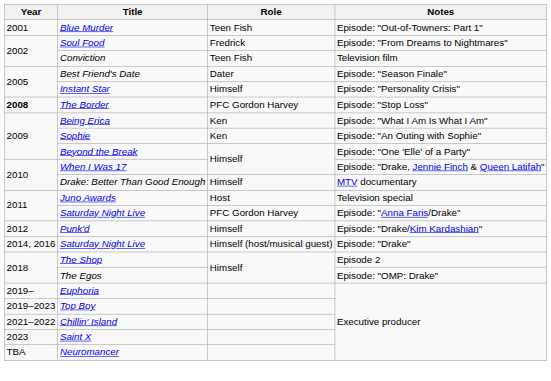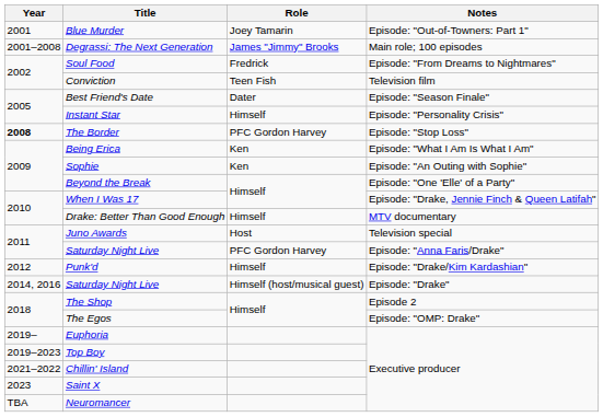Blue Murder | Role: Teen Fish -> Joey Tamarin
+ row: 2001–2008 | Degrassi: The Next Generation | James "Jimmy" Brooks | Main role; 100 episodes
